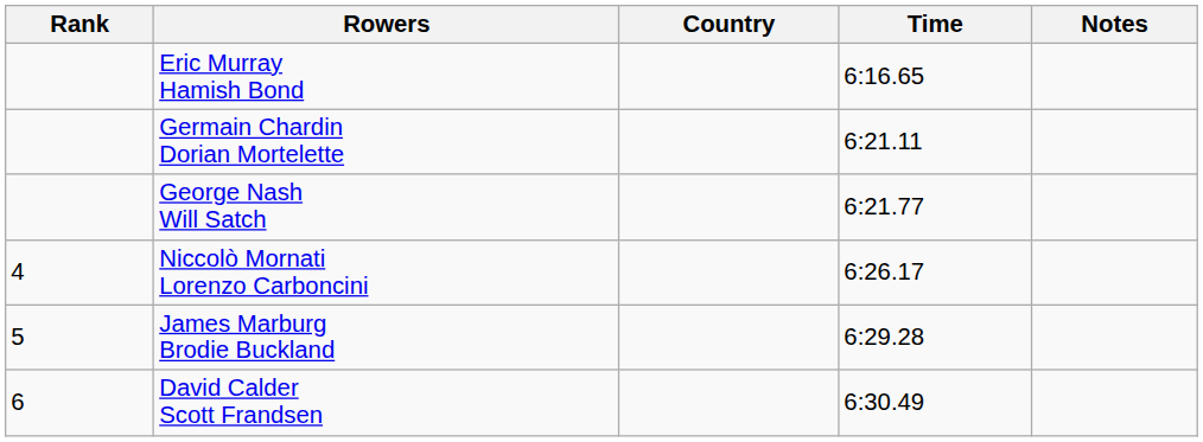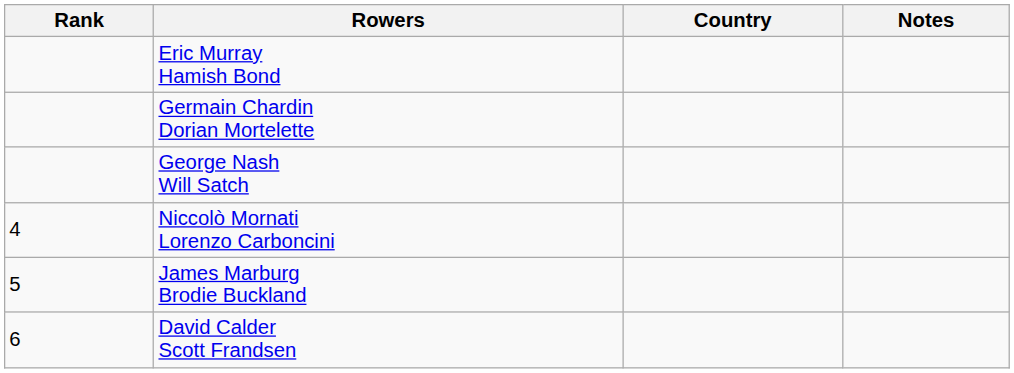- column: Time | 6:16.65 | 6:21.11 | 6:21.77 | 6:26.17 | 6:29.28 | 6:30.49
